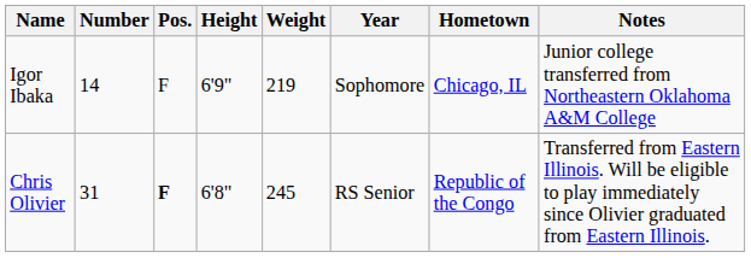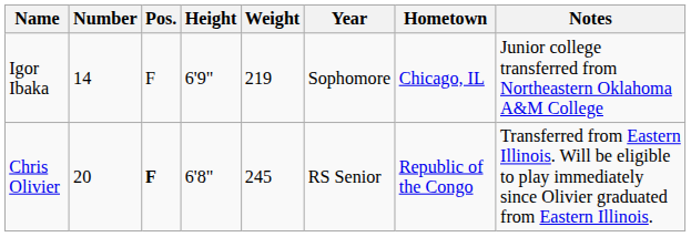Chris Olivier | Number: 31 -> 20
